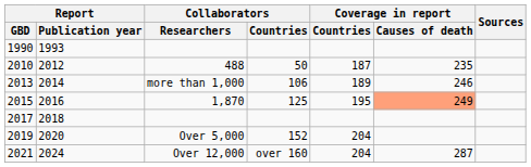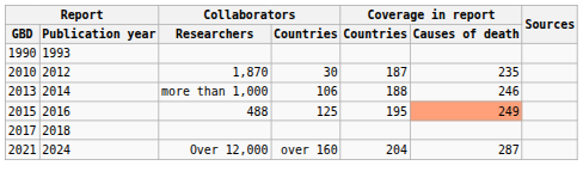2010 | Collaborators / Researchers: 488 -> 1,870
2010 | Collaborators / Countries: 50 -> 30
2013 | Coverage in report / Countries: 189 -> 188
2015 | Collaborators / Researchers: 1,870 -> 488
- row: 2019 | 2020 | Over 5,000 | 152 | 204
